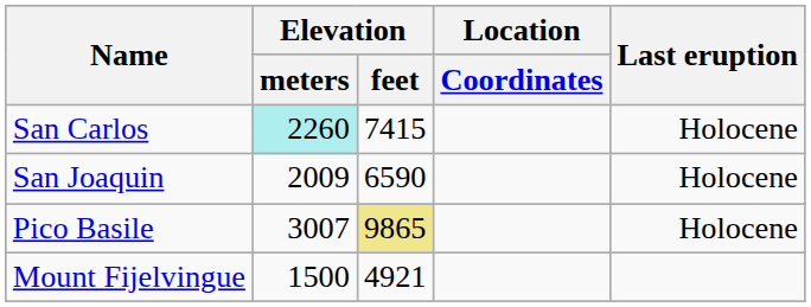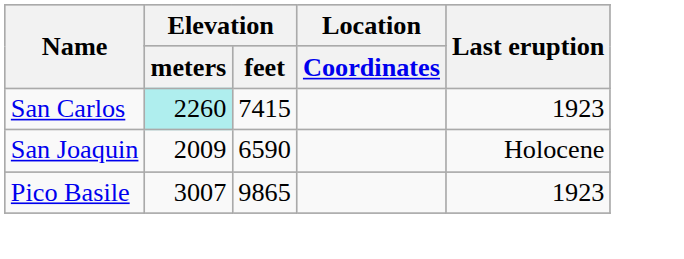San Carlos | Last eruption: Holocene -> 1923
Pico Basile | Elevation / feet: khaki background -> no background
Pico Basile | Last eruption: Holocene -> 1923
- row: Mount Fijelvingue | 1500 | 4921
